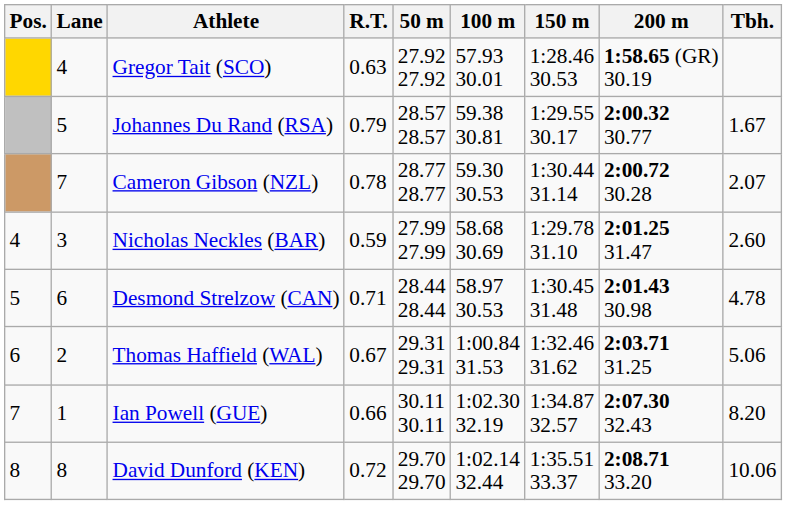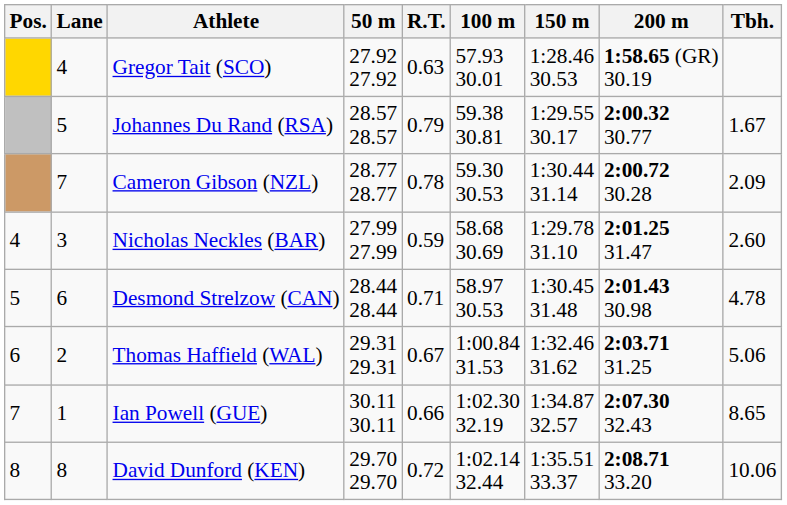columns swapped: R.T. <-> 50 m
Cameron Gibson (NZL) | Tbh.: 2.07 -> 2.09
Ian Powell (GUE) | Tbh.: 8.20 -> 8.65
